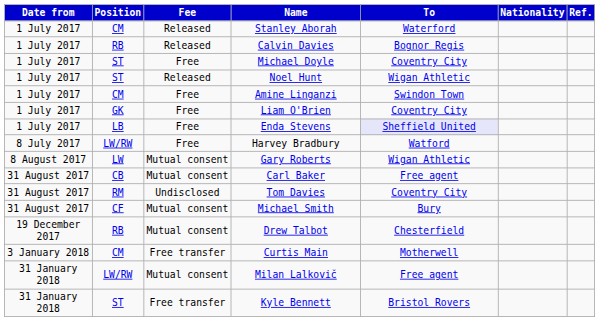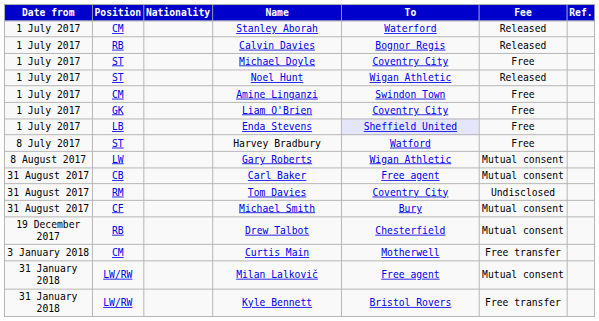columns swapped: Nationality <-> Fee
Harvey Bradbury | Position: LW/RW -> ST
Kyle Bennett | Position: ST -> LW/RW
